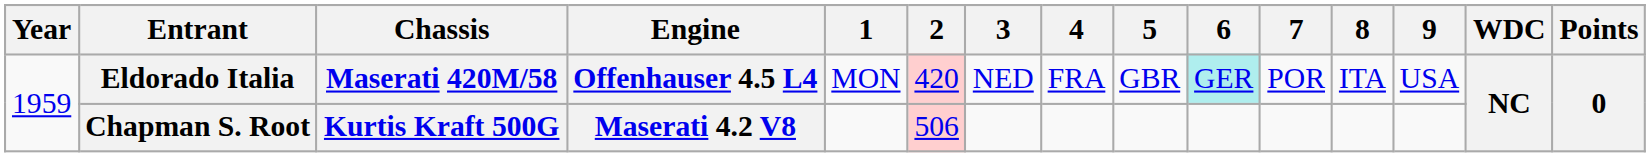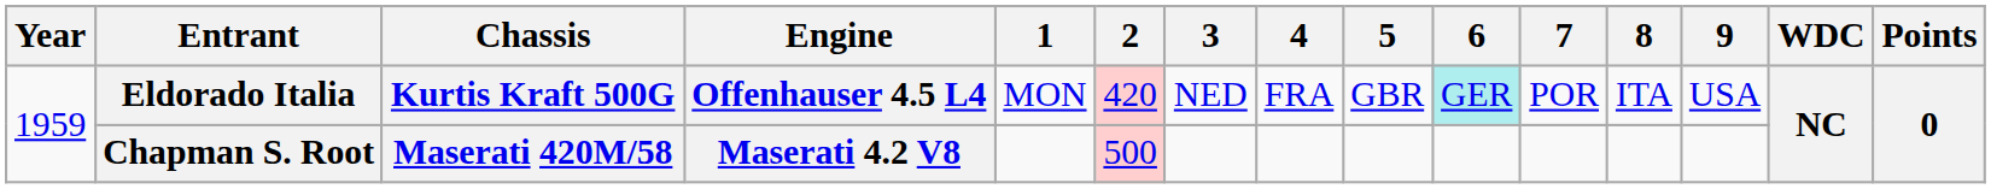Eldorado Italia | Chassis: Maserati 420M/58 -> Kurtis Kraft 500G
Chapman S. Root | Chassis: Kurtis Kraft 500G -> Maserati 420M/58
Chapman S. Root | 2: 506 -> 500
